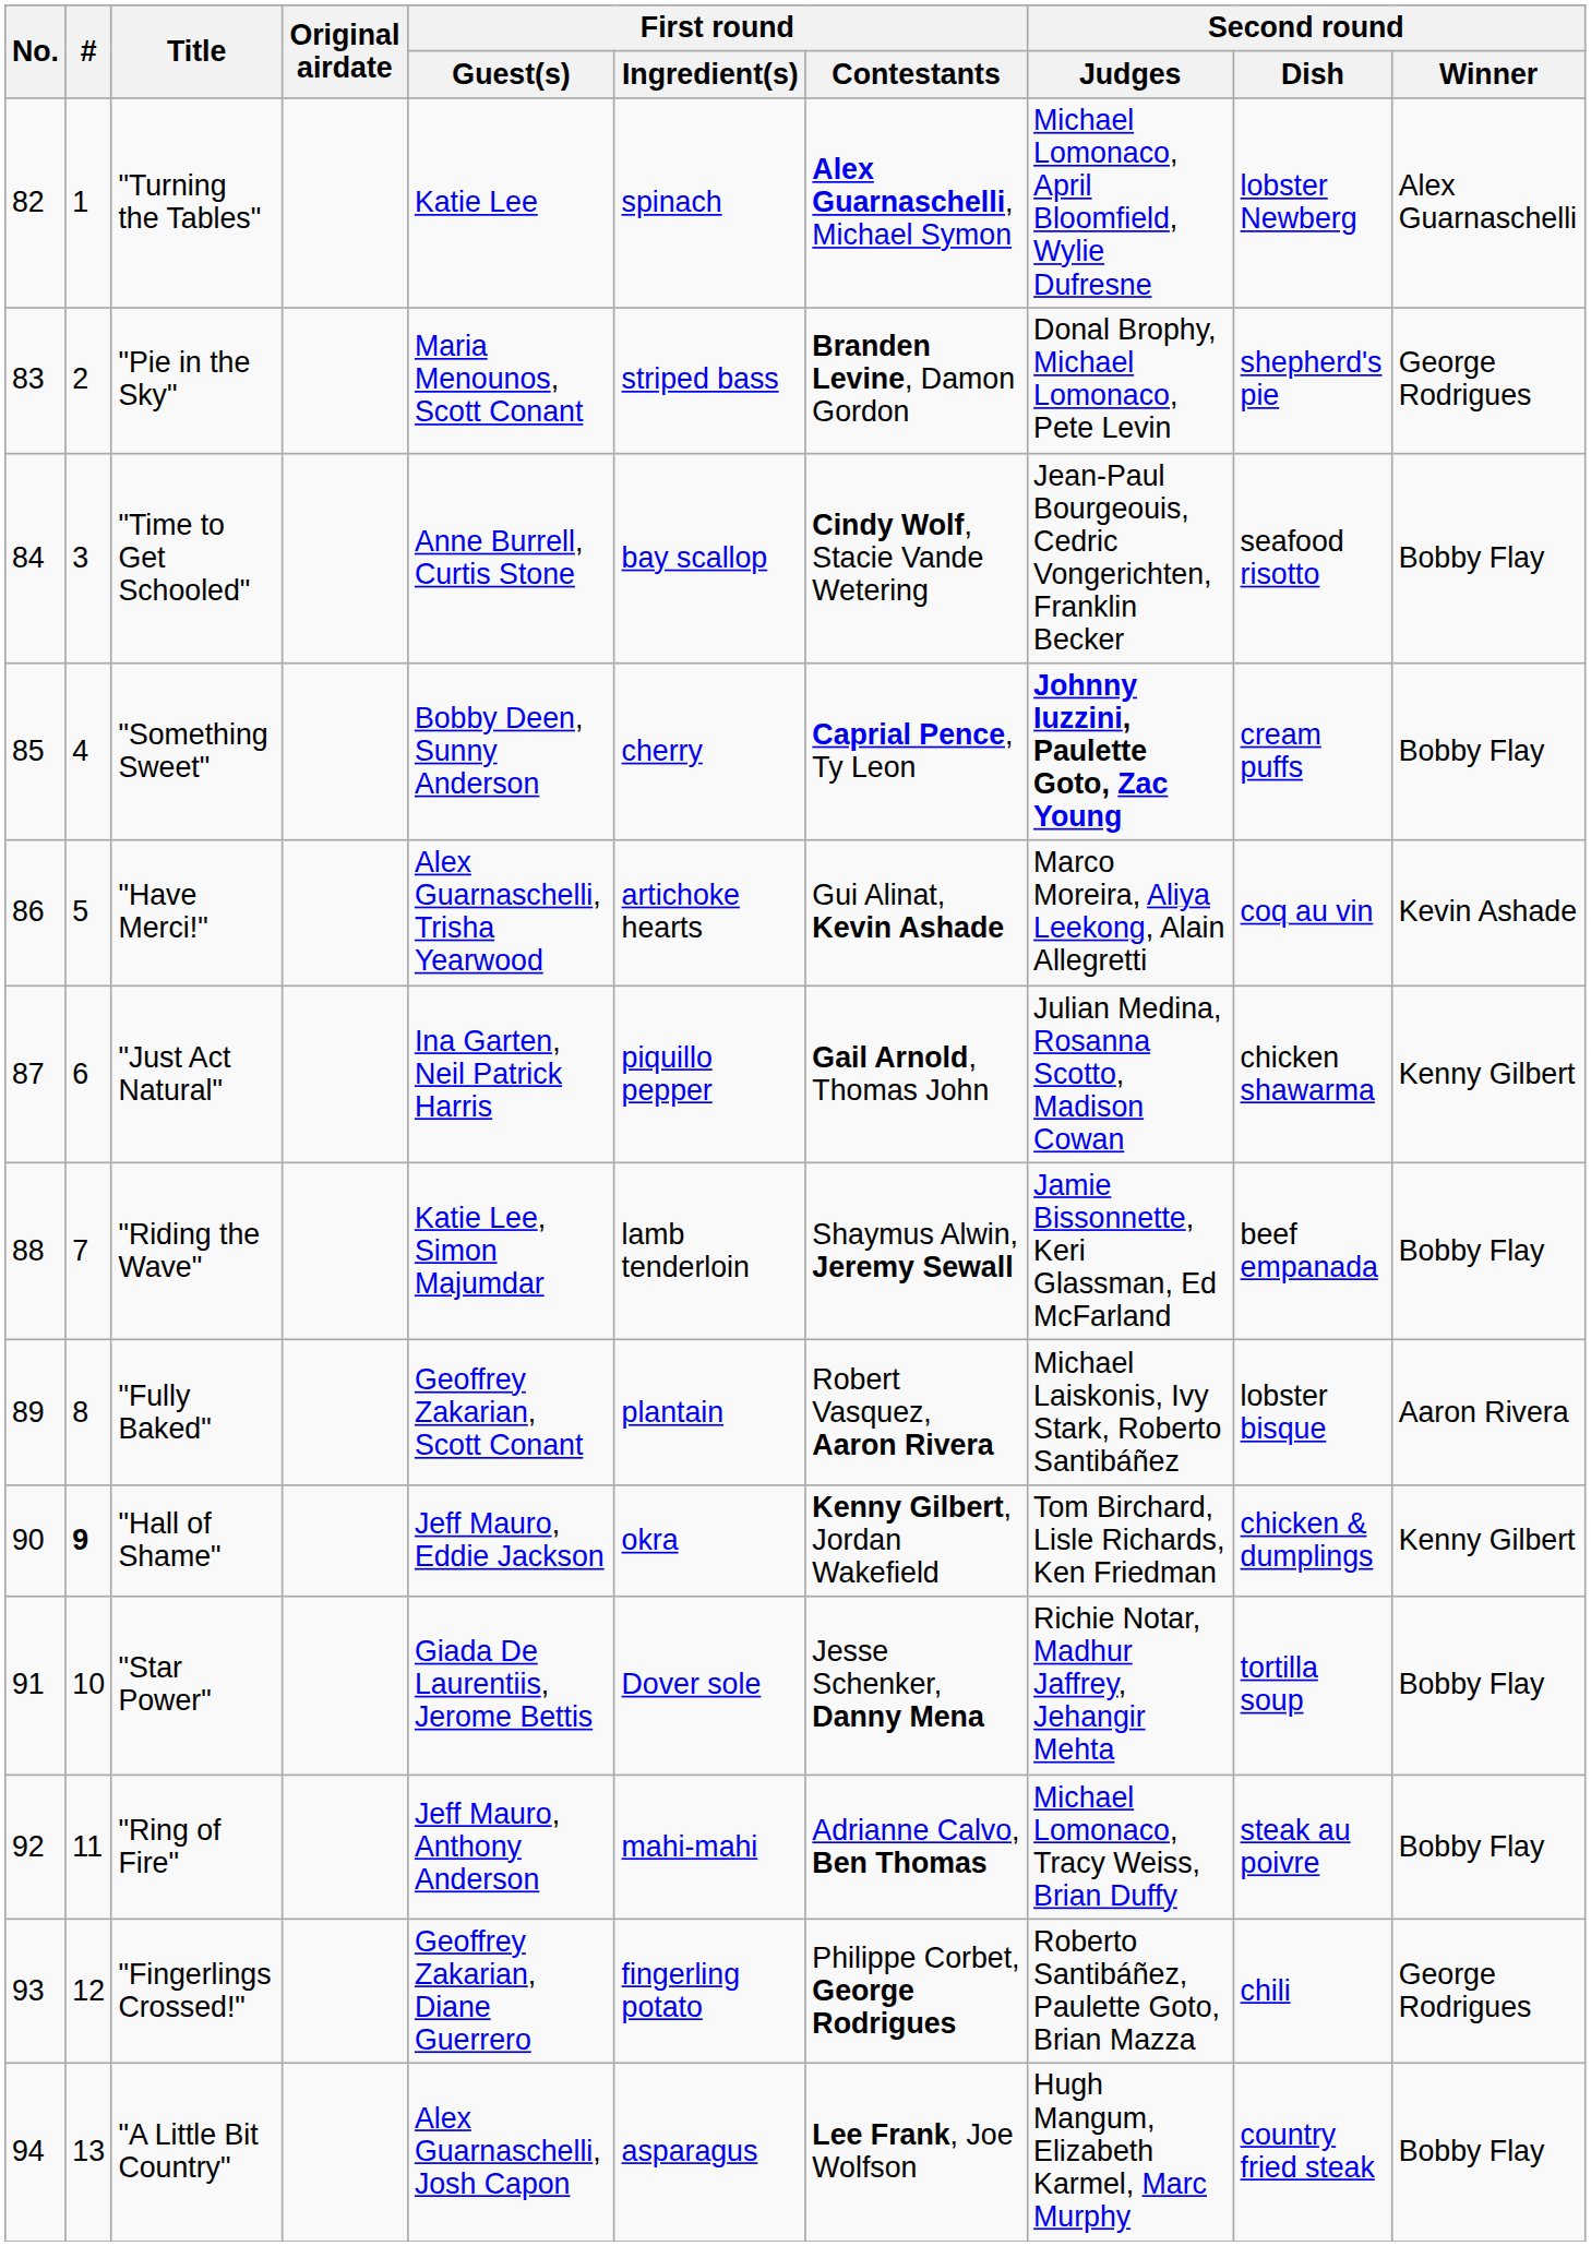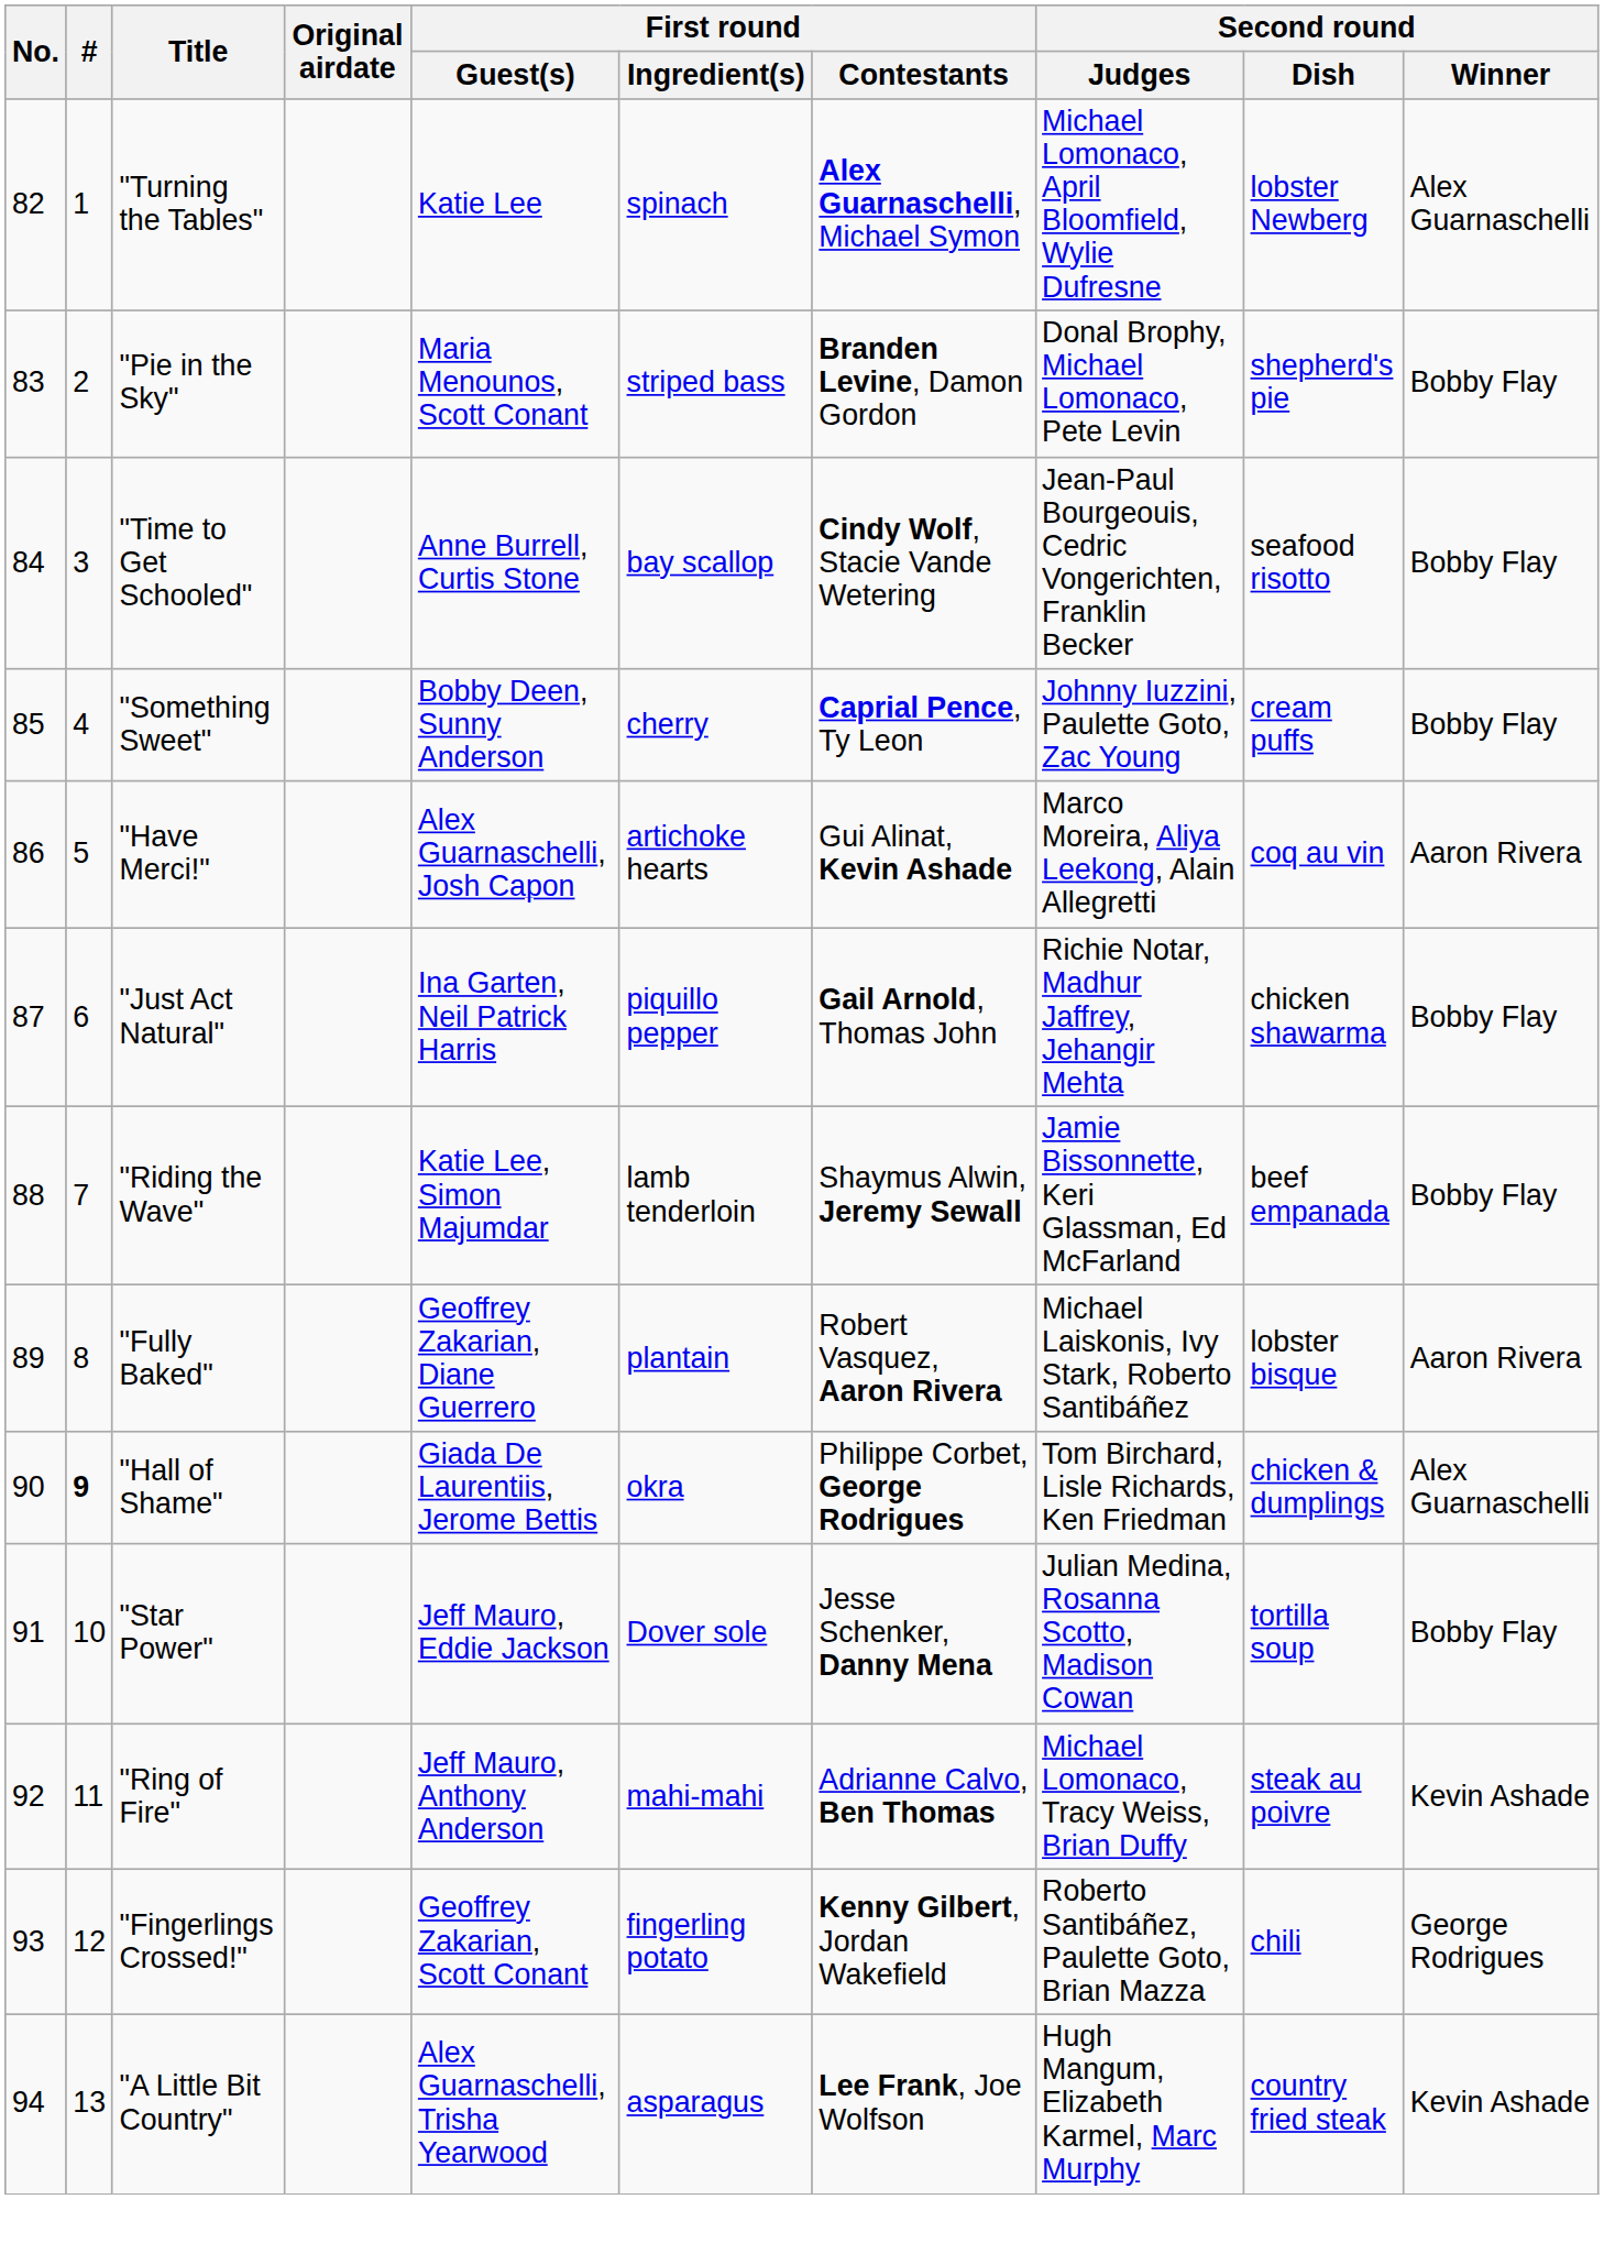"Pie in the Sky" | Second round / Winner: George Rodrigues -> Bobby Flay
"Something Sweet" | Second round / Judges: bold -> normal
"Have Merci!" | First round / Guest(s): Alex Guarnaschelli, Trisha Yearwood -> Alex Guarnaschelli, Josh Capon
"Have Merci!" | Second round / Winner: Kevin Ashade -> Aaron Rivera
"Just Act Natural" | Second round / Judges: Julian Medina, Rosanna Scotto, Madison Cowan -> Richie Notar, Madhur Jaffrey, Jehangir Mehta
"Just Act Natural" | Second round / Winner: Kenny Gilbert -> Bobby Flay
"Fully Baked" | First round / Guest(s): Geoffrey Zakarian, Scott Conant -> Geoffrey Zakarian, Diane Guerrero
"Hall of Shame" | First round / Guest(s): Jeff Mauro, Eddie Jackson -> Giada De Laurentiis, Jerome Bettis
"Hall of Shame" | First round / Contestants: Kenny Gilbert, Jordan Wakefield -> Philippe Corbet, George Rodrigues
"Hall of Shame" | Second round / Winner: Kenny Gilbert -> Alex Guarnaschelli
"Star Power" | First round / Guest(s): Giada De Laurentiis, Jerome Bettis -> Jeff Mauro, Eddie Jackson
"Star Power" | Second round / Judges: Richie Notar, Madhur Jaffrey, Jehangir Mehta -> Julian Medina, Rosanna Scotto, Madison Cowan
"Ring of Fire" | Second round / Winner: Bobby Flay -> Kevin Ashade
"Fingerlings Crossed!" | First round / Guest(s): Geoffrey Zakarian, Diane Guerrero -> Geoffrey Zakarian, Scott Conant
"Fingerlings Crossed!" | First round / Contestants: Philippe Corbet, George Rodrigues -> Kenny Gilbert, Jordan Wakefield
"A Little Bit Country" | First round / Guest(s): Alex Guarnaschelli, Josh Capon -> Alex Guarnaschelli, Trisha Yearwood
"A Little Bit Country" | Second round / Winner: Bobby Flay -> Kevin Ashade
